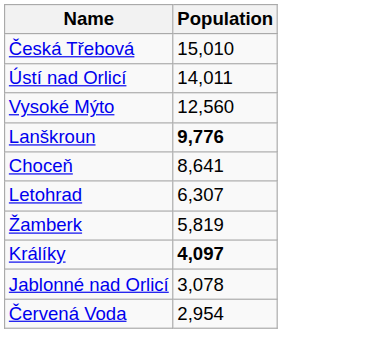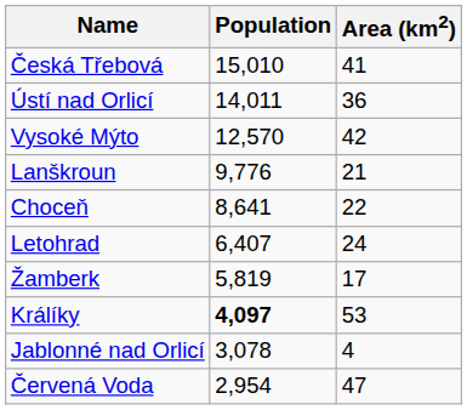+ column: Area (km2) | 41 | 36 | 42 | 21 | 22 | 24 | 17 | 53 | 4 | 47
Vysoké Mýto | Population: 12,560 -> 12,570
Lanškroun | Population: bold -> normal
Letohrad | Population: 6,307 -> 6,407
